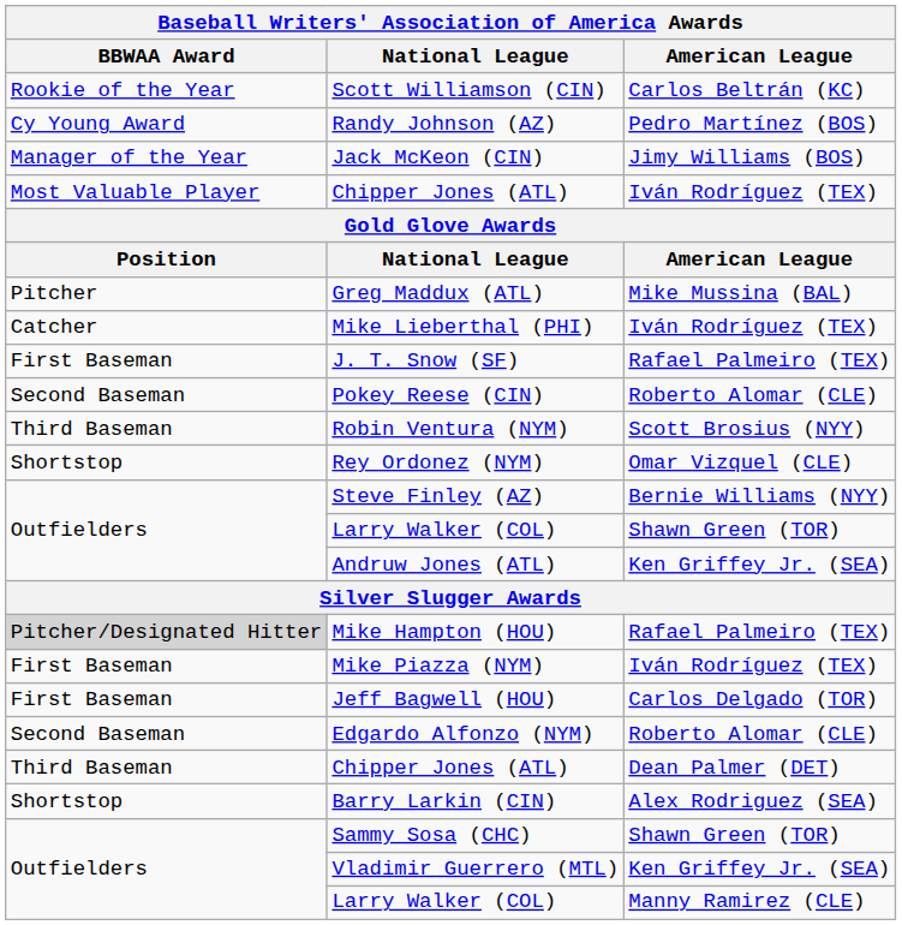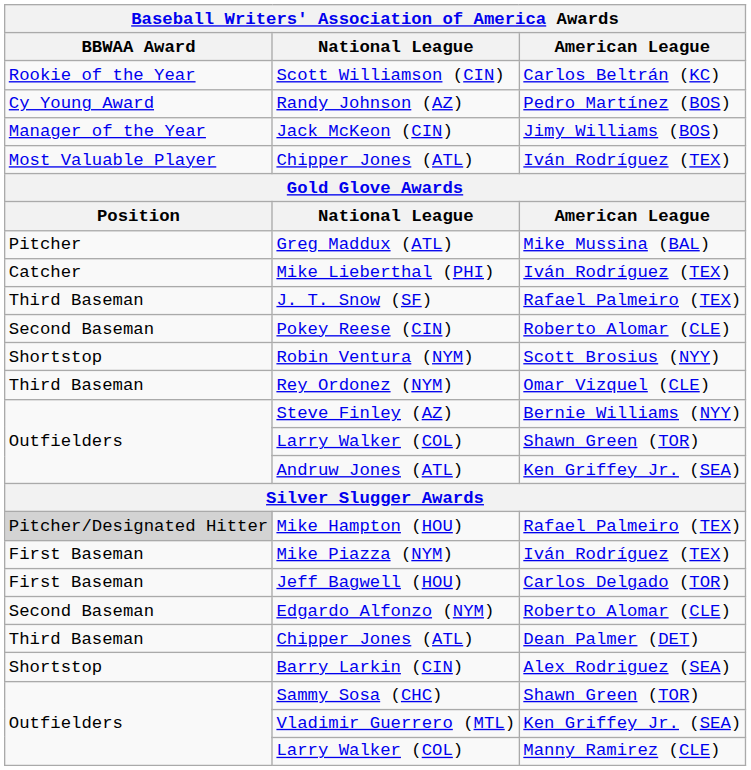J. T. Snow (SF) | BBWAA Award: First Baseman -> Third Baseman
Robin Ventura (NYM) | BBWAA Award: Third Baseman -> Shortstop
Rey Ordonez (NYM) | BBWAA Award: Shortstop -> Third Baseman
